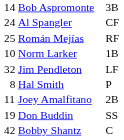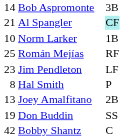Al Spangler | column 1: 24 -> 21
Al Spangler | column 3: no background -> paleturquoise background
rows swapped: Román Mejías <-> Norm Larker
Jim Pendleton | column 1: 32 -> 23
Joey Amalfitano | column 1: 11 -> 13
